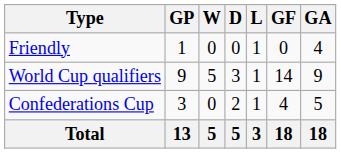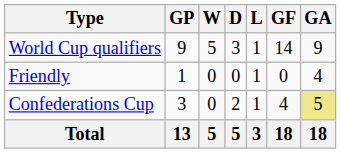rows swapped: Friendly <-> World Cup qualifiers
Confederations Cup | GA: no background -> khaki background
